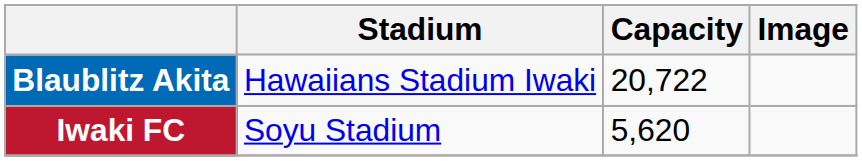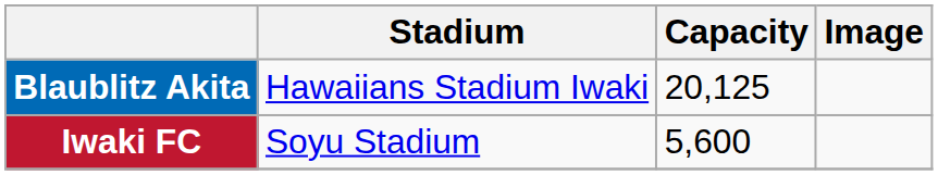Blaublitz Akita | Capacity: 20,722 -> 20,125
Iwaki FC | Capacity: 5,620 -> 5,600
